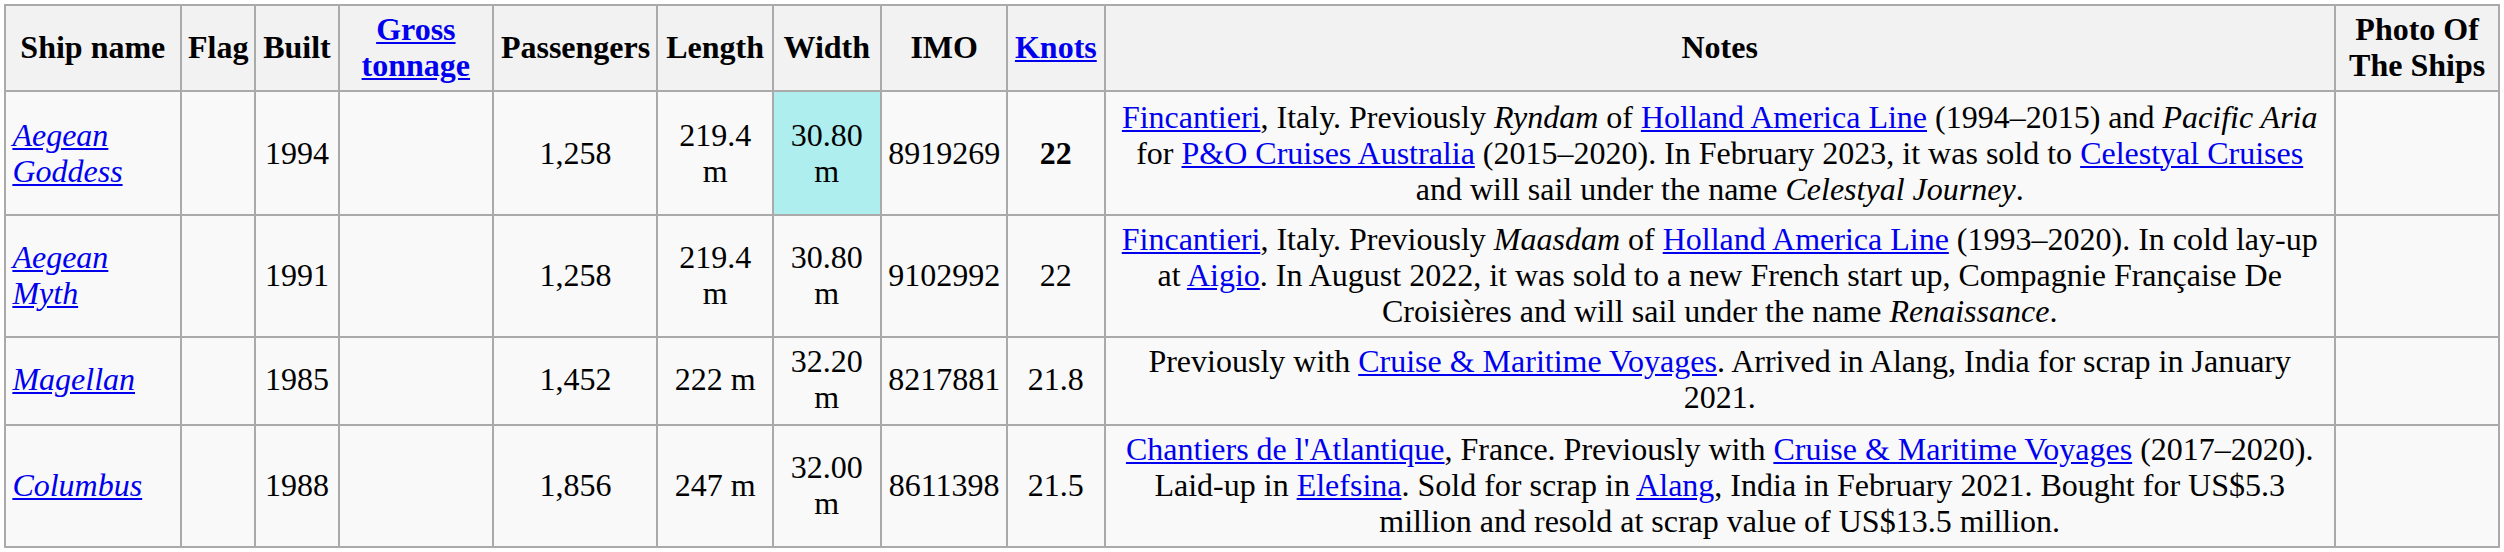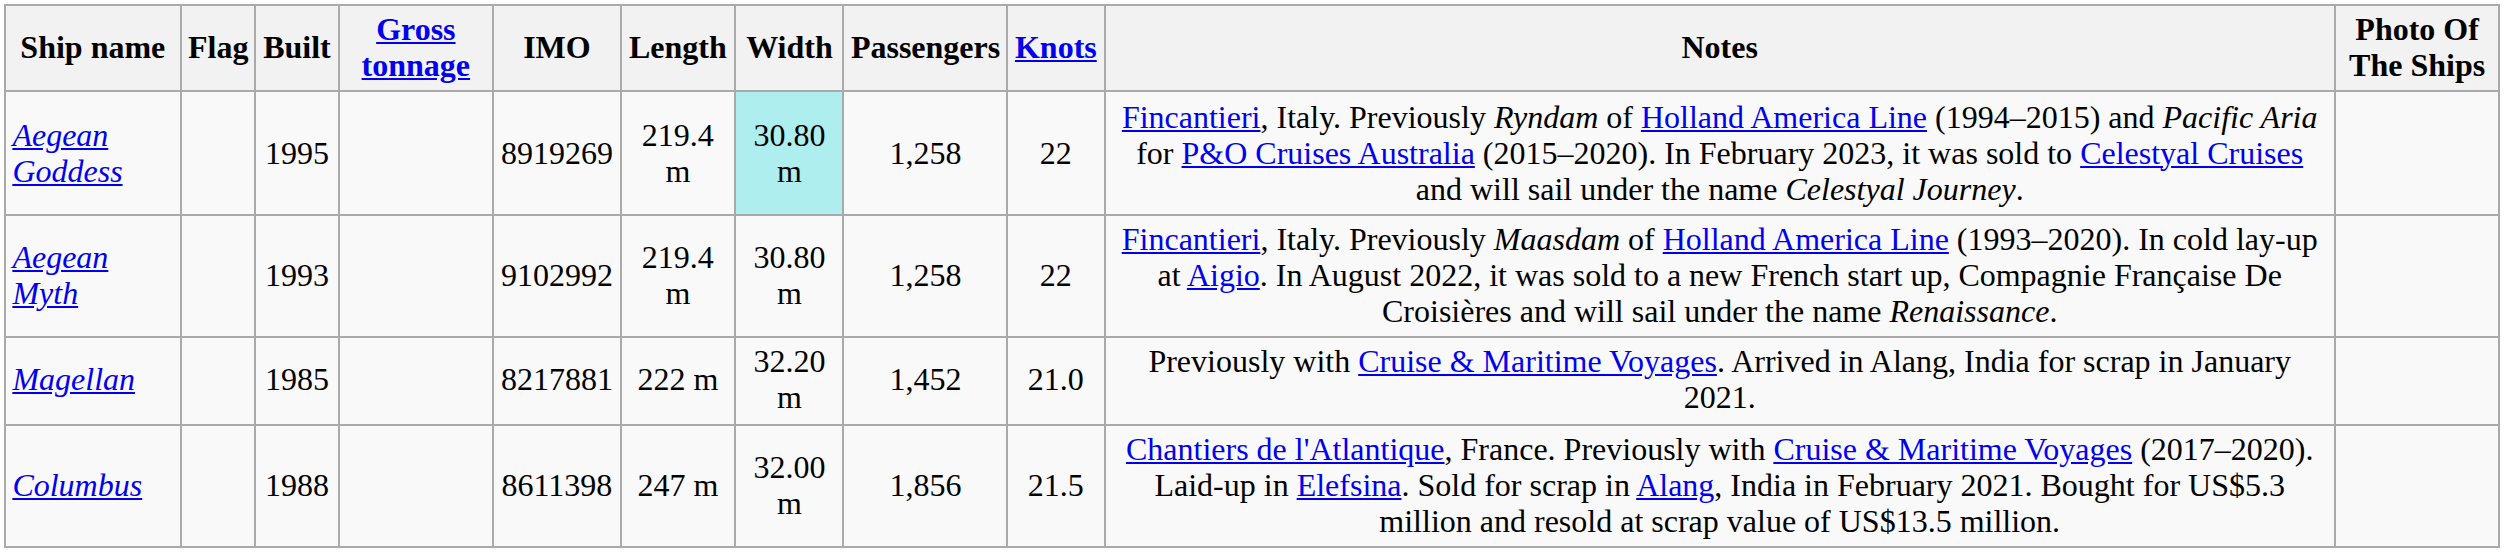columns swapped: IMO <-> Passengers
Aegean Goddess | Built: 1994 -> 1995
Aegean Goddess | Knots: bold -> normal
Aegean Myth | Built: 1991 -> 1993
Magellan | Knots: 21.8 -> 21.0
